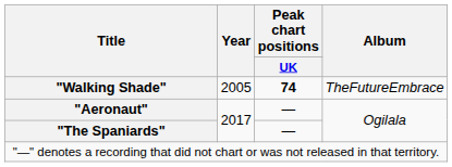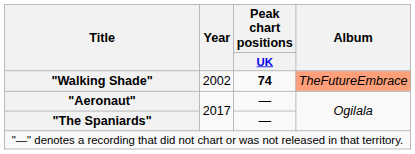"Walking Shade" | Year: 2005 -> 2002
"Walking Shade" | Album: no background -> lightsalmon background
